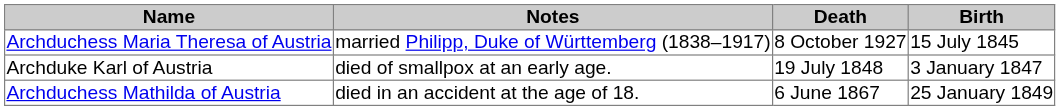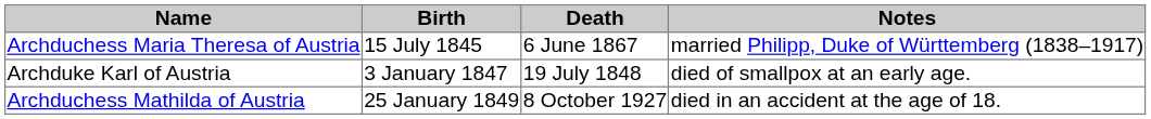columns swapped: Birth <-> Notes
Archduchess Maria Theresa of Austria | Death: 8 October 1927 -> 6 June 1867
Archduchess Mathilda of Austria | Death: 6 June 1867 -> 8 October 1927
